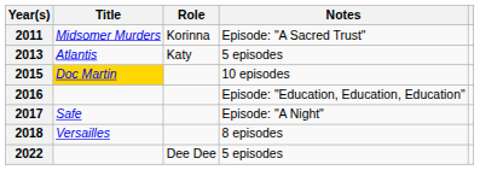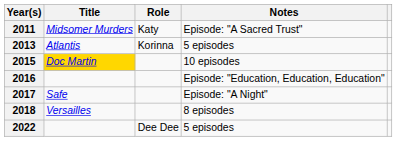2011 | Role: Korinna -> Katy
2013 | Role: Katy -> Korinna
